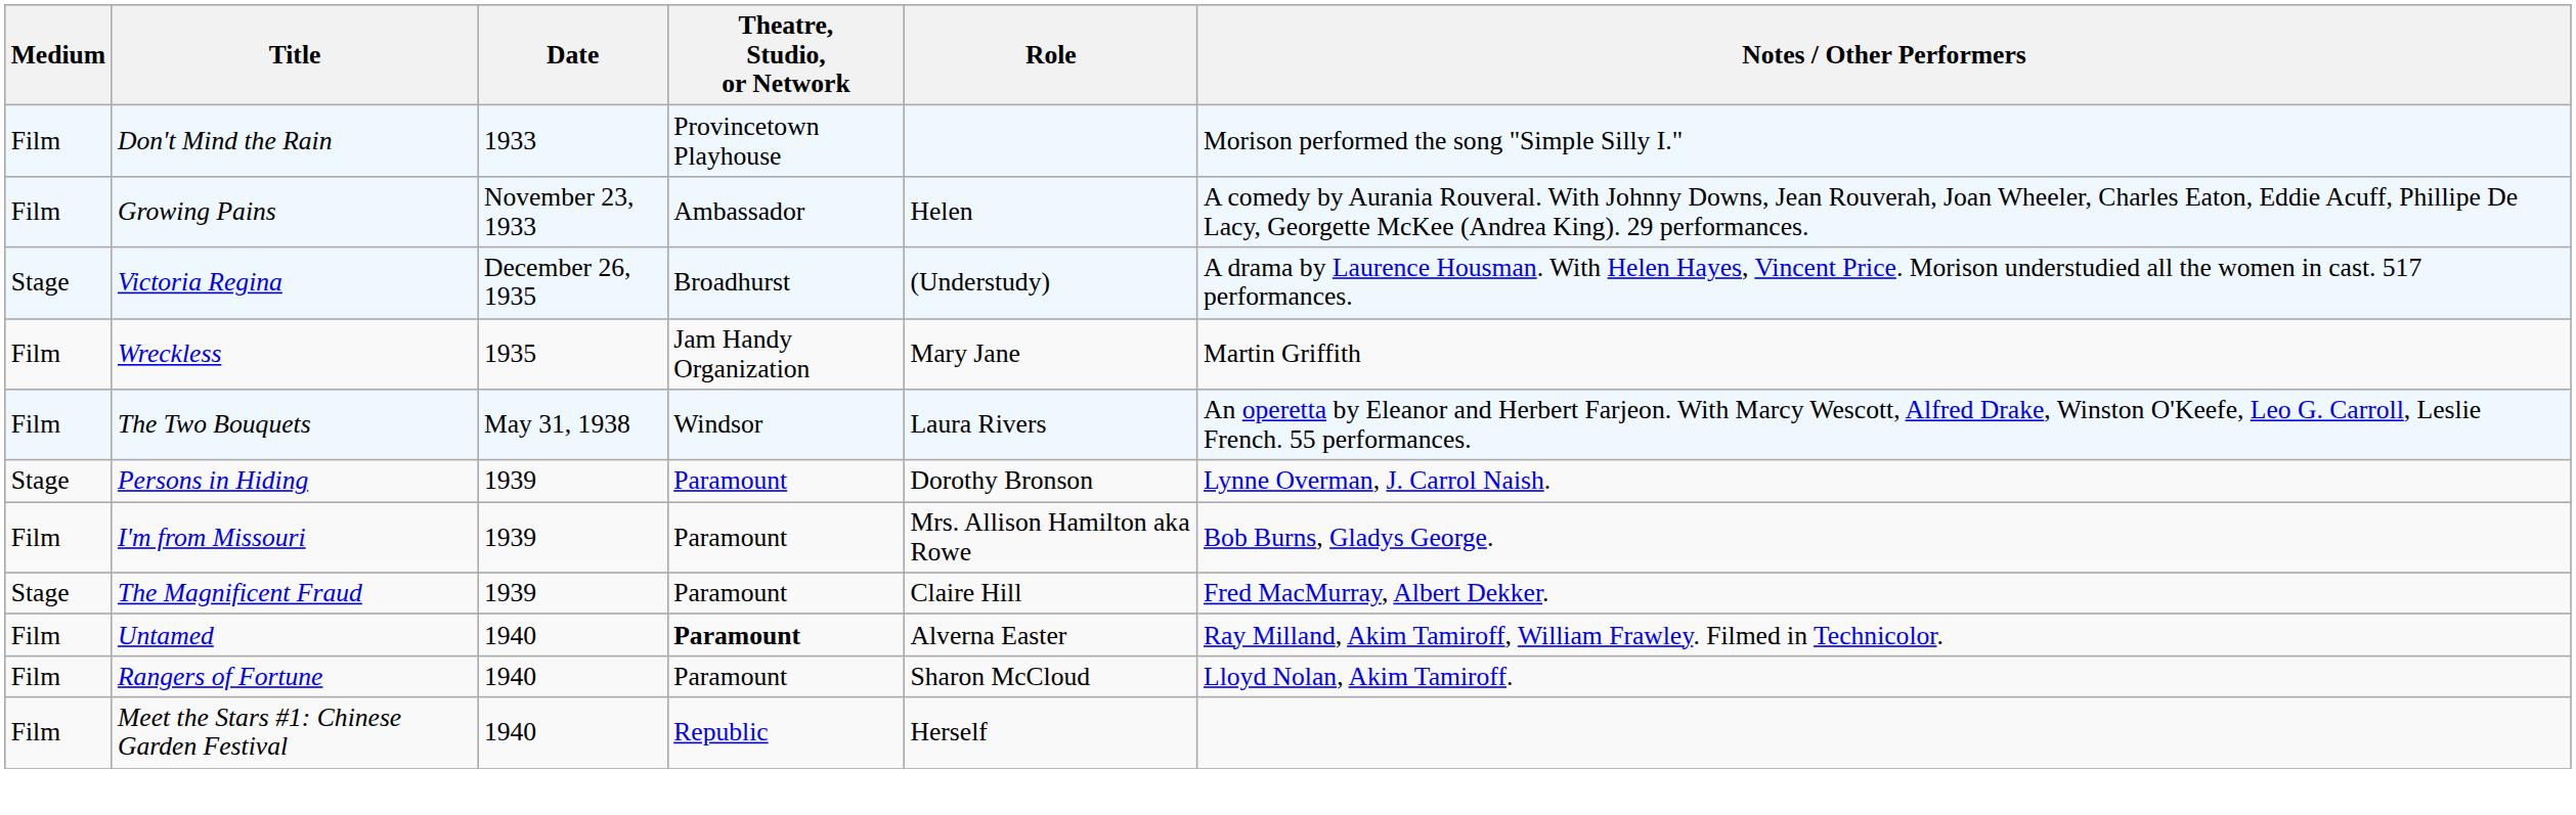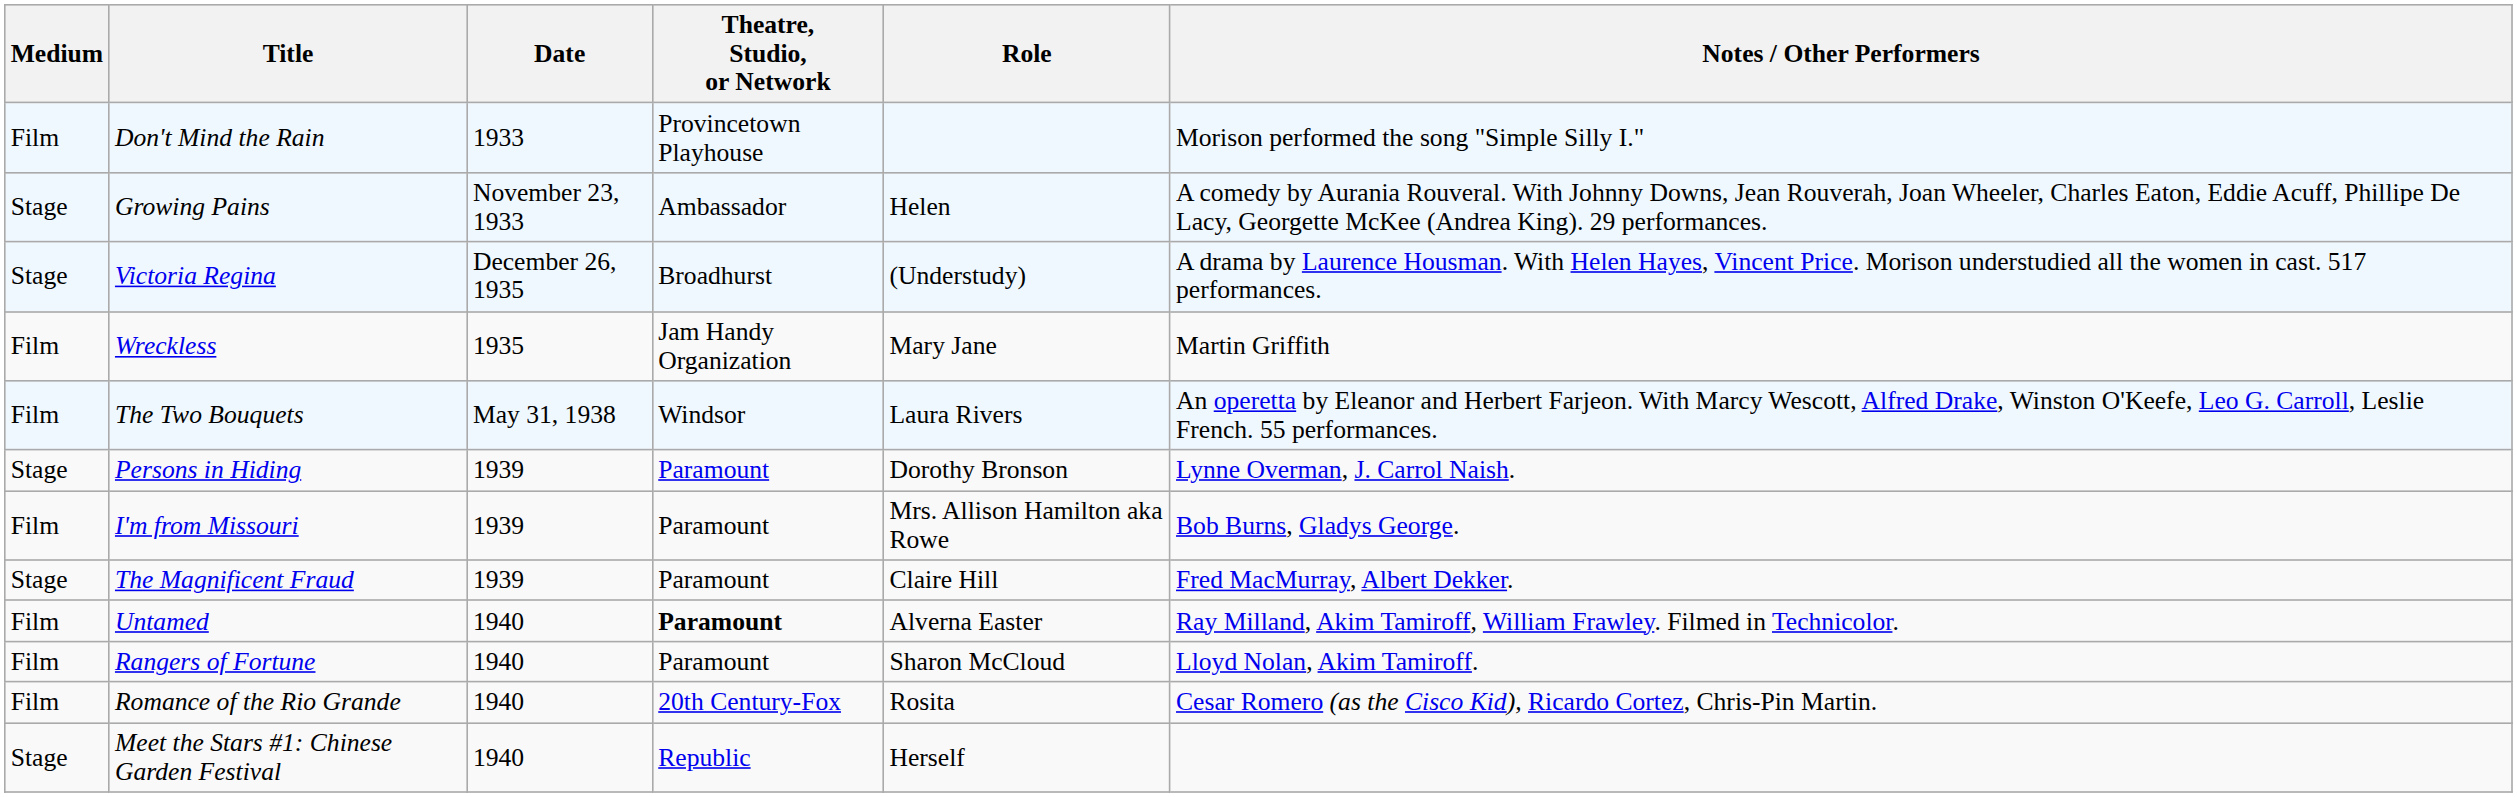Growing Pains | Medium: Film -> Stage
+ row: Film | Romance of the Rio Grande | 1940 | 20th Century-Fox | Rosita | Cesar Romero (as the Cisco Kid), Ricardo Cortez, Chris-Pin Martin.
Meet the Stars #1: Chinese Garden Festival | Medium: Film -> Stage
